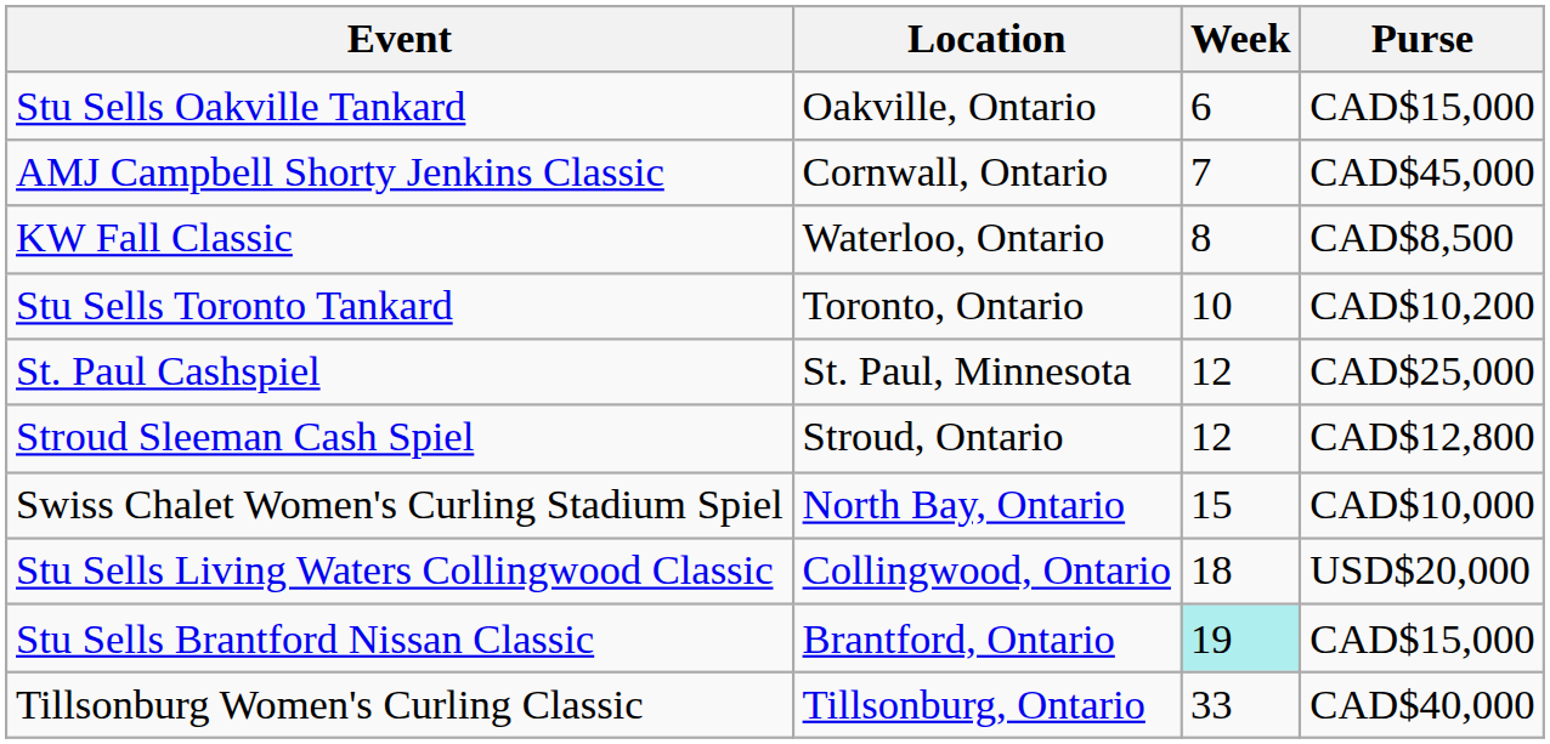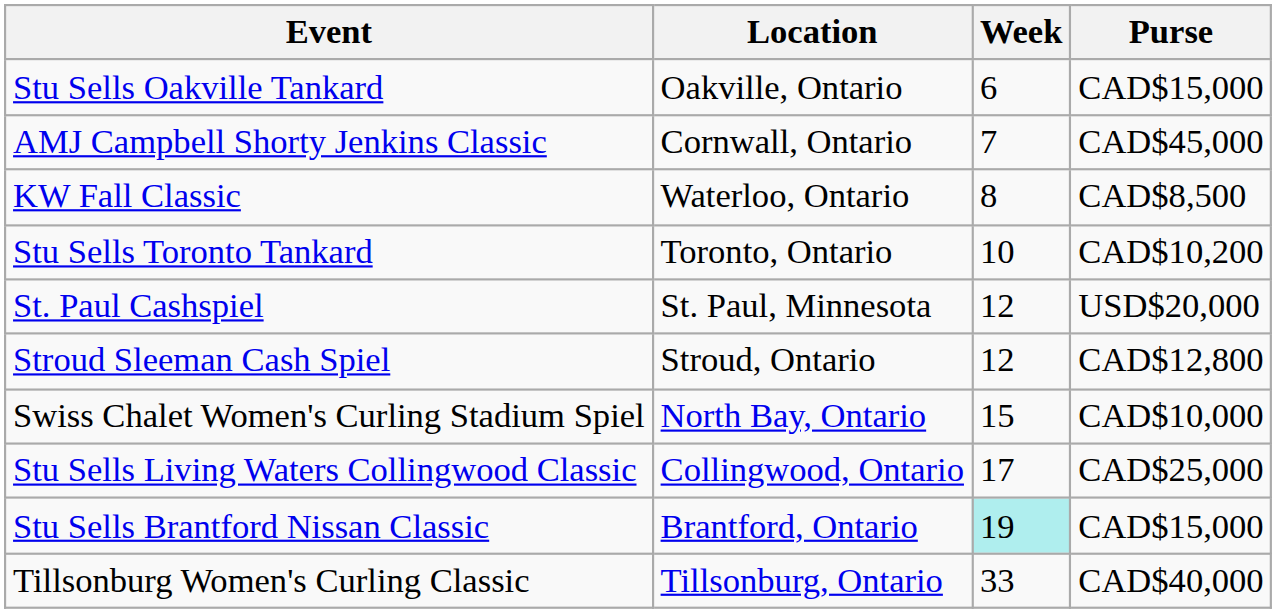St. Paul Cashspiel | Purse: CAD$25,000 -> USD$20,000
Stu Sells Living Waters Collingwood Classic | Week: 18 -> 17
Stu Sells Living Waters Collingwood Classic | Purse: USD$20,000 -> CAD$25,000
